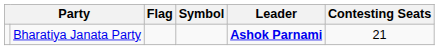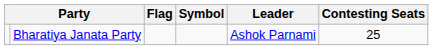Bharatiya Janata Party | Leader: bold -> normal
Bharatiya Janata Party | Contesting Seats: 21 -> 25
